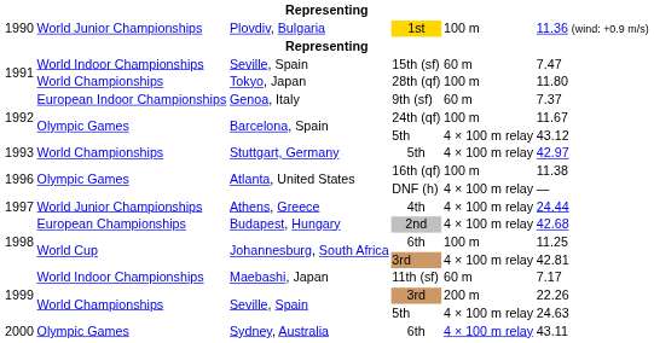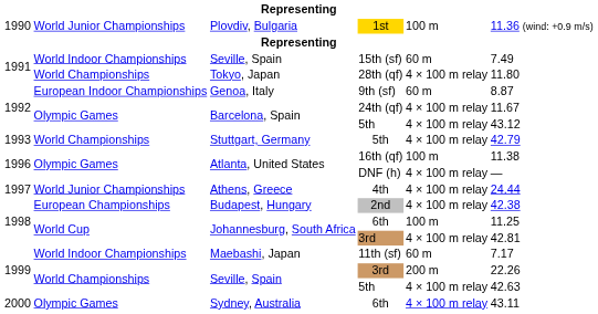15th (sf) | column 6: 7.47 -> 7.49
28th (qf) | column 5: 100 m -> 4 × 100 m relay
9th (sf) | column 6: 7.37 -> 8.87
24th (qf) | column 5: 100 m -> 4 × 100 m relay
Stuttgart, Germany / 5th | column 6: 42.97 -> 42.79
2nd | column 6: 42.68 -> 42.38
Seville, Spain / 5th | column 6: 24.63 -> 42.63
